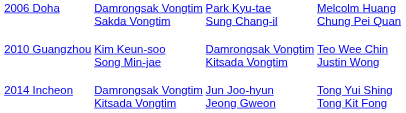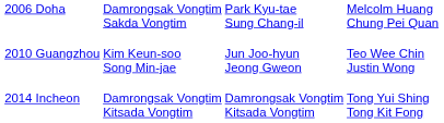2010 Guangzhou | column 3: Damrongsak Vongtim Kitsada Vongtim -> Jun Joo-hyun Jeong Gweon
2014 Incheon | column 3: Jun Joo-hyun Jeong Gweon -> Damrongsak Vongtim Kitsada Vongtim
